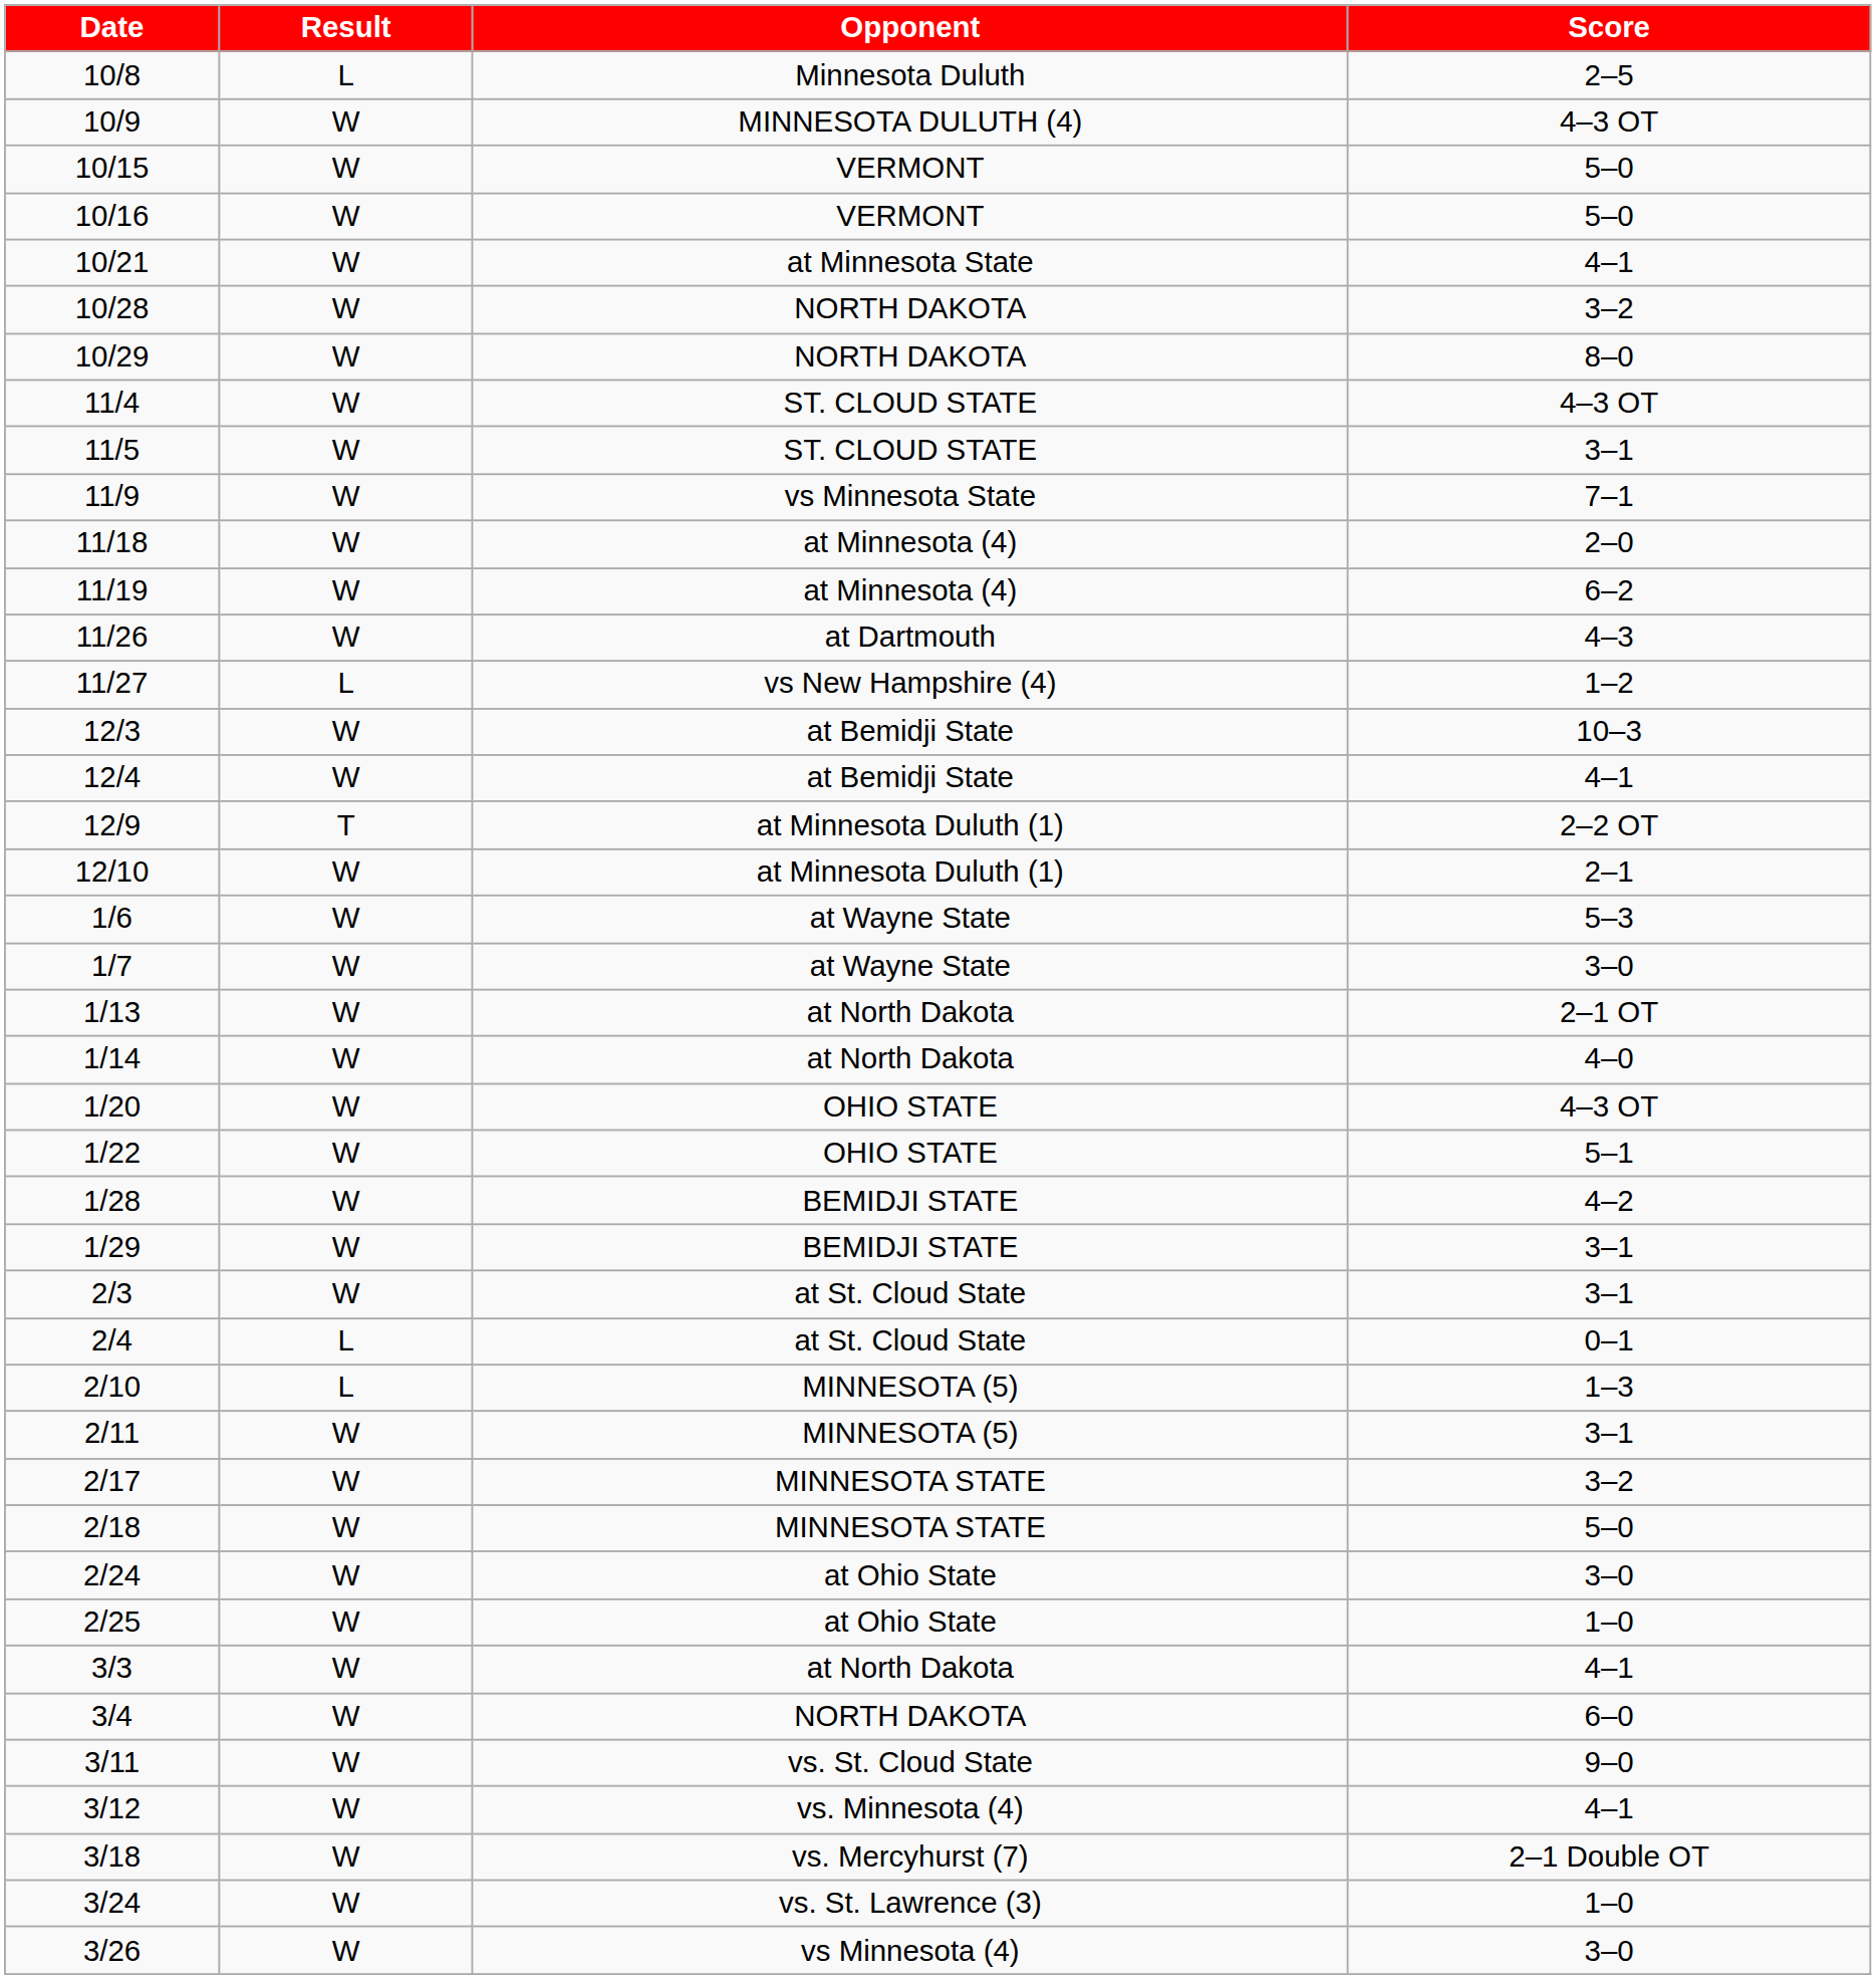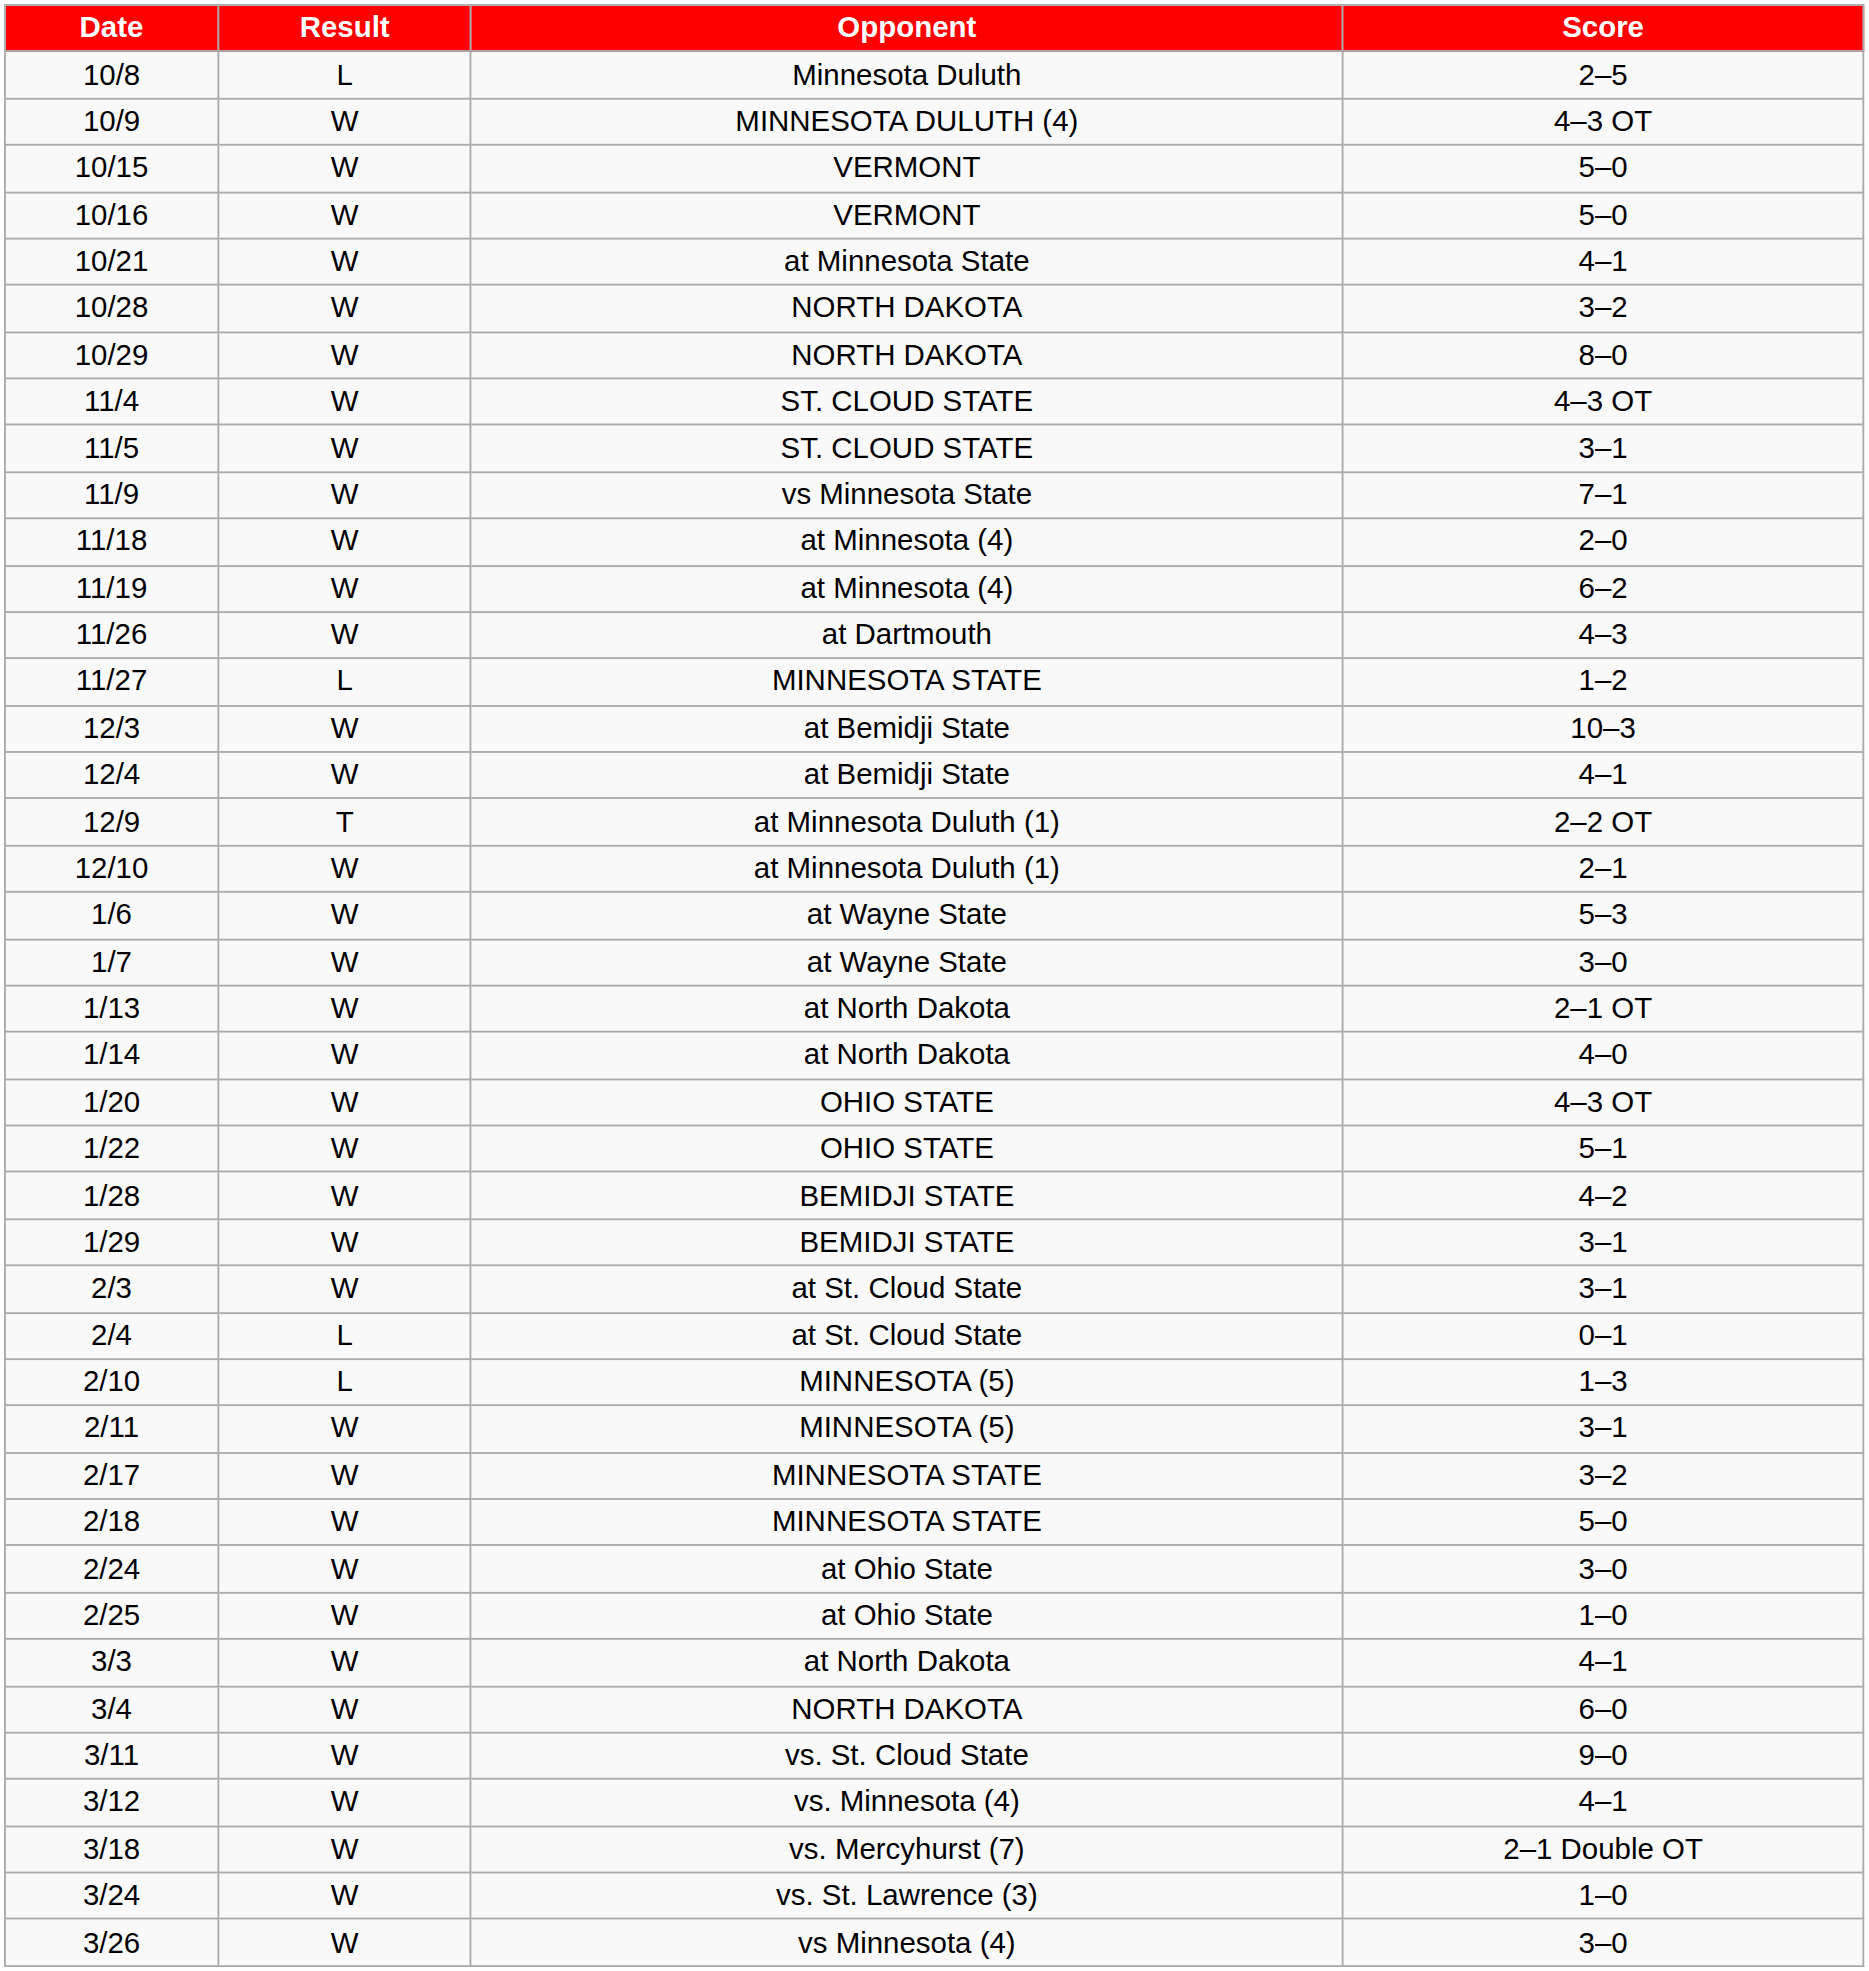11/27 | Opponent: vs New Hampshire (4) -> MINNESOTA STATE
